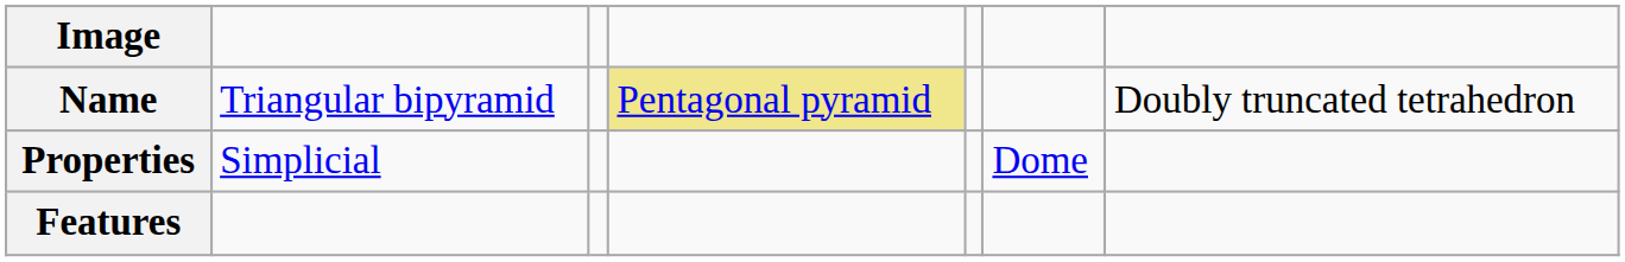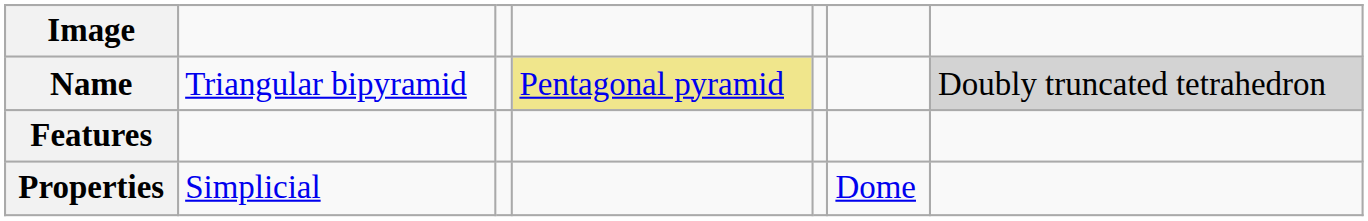Name | column 7: no background -> lightgrey background
rows swapped: Features <-> Properties
